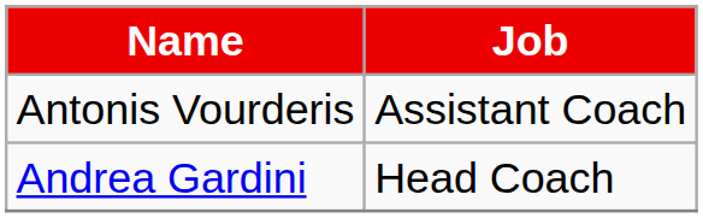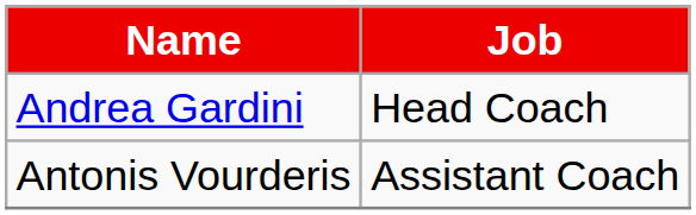rows swapped: Andrea Gardini <-> Antonis Vourderis
